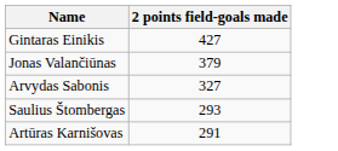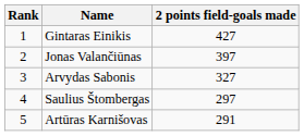+ column: Rank | 1 | 2 | 3 | 4 | 5
Jonas Valančiūnas | 2 points field-goals made: 379 -> 397
Saulius Štombergas | 2 points field-goals made: 293 -> 297
